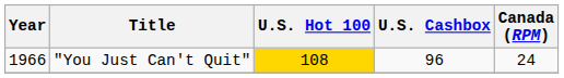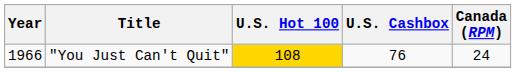"You Just Can't Quit" | U.S. Cashbox: 96 -> 76
